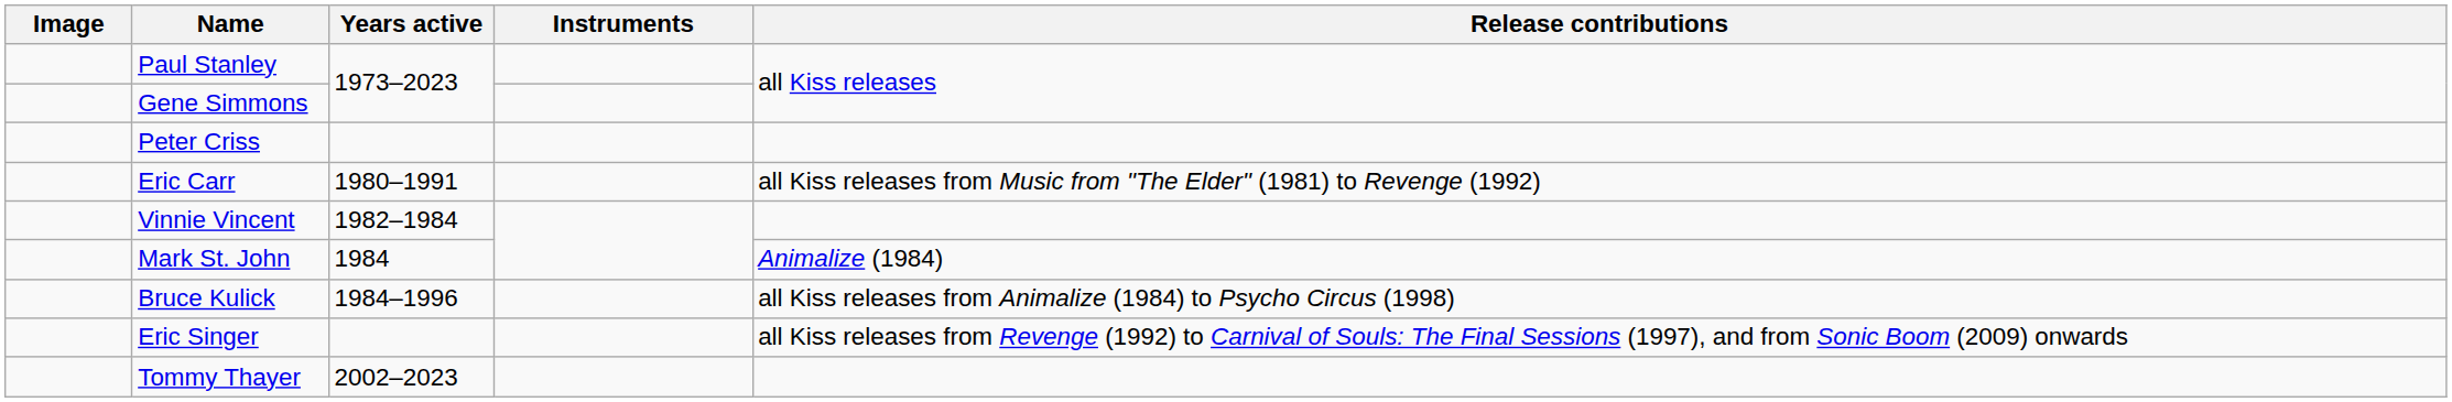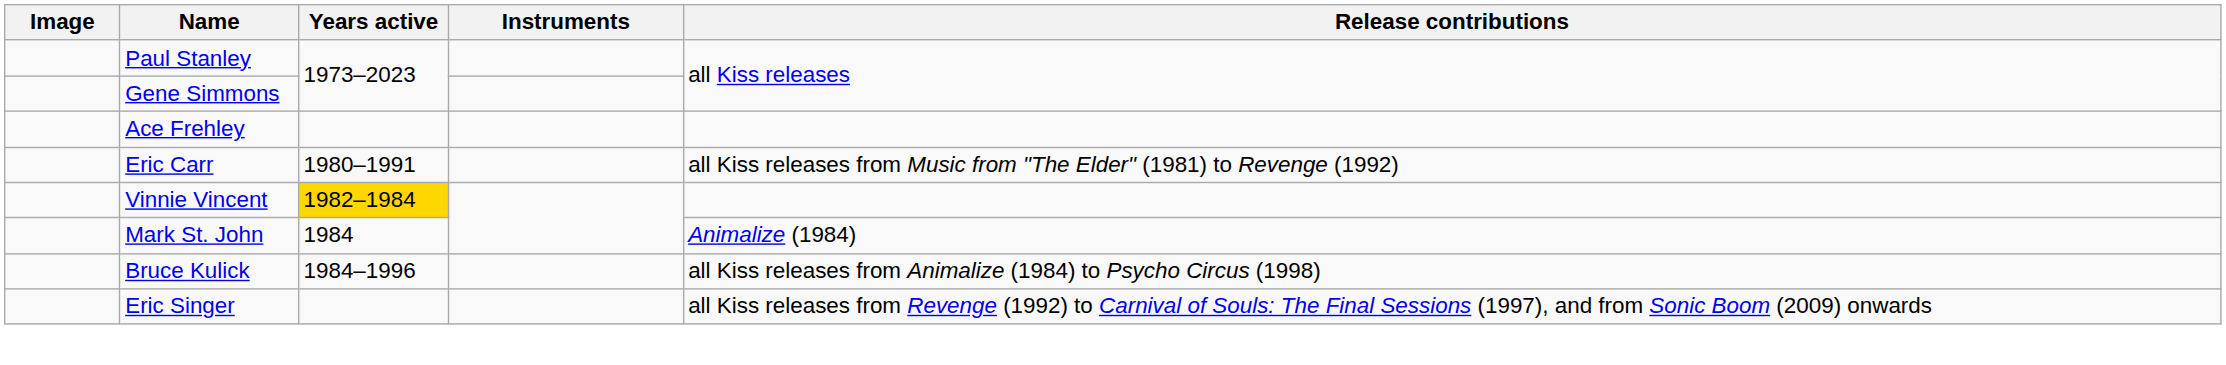+ row: Ace Frehley
- row: Peter Criss
Vinnie Vincent | Years active: no background -> gold background
- row: Tommy Thayer | 2002–2023
